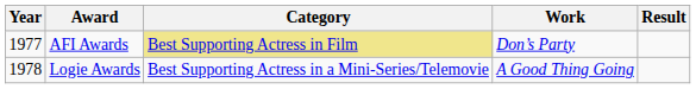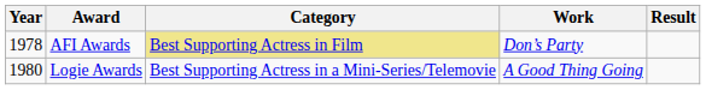AFI Awards | Year: 1977 -> 1978
Logie Awards | Year: 1978 -> 1980
